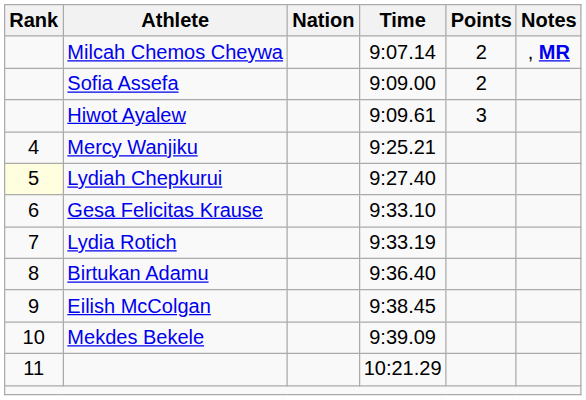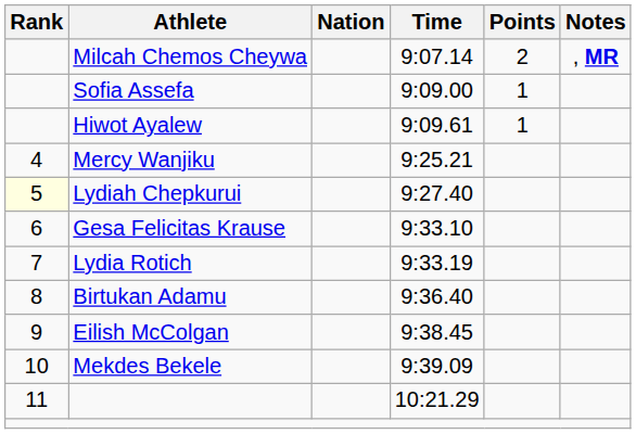Sofia Assefa | Points: 2 -> 1
Hiwot Ayalew | Points: 3 -> 1
